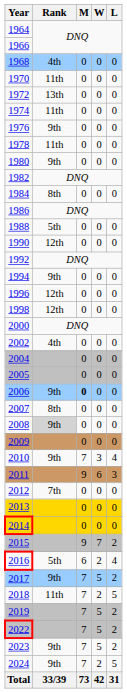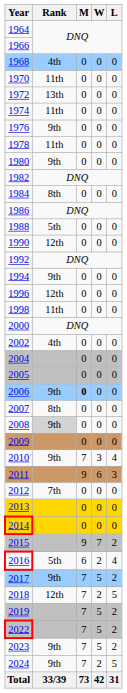1998 | Rank: 12th -> 11th
2018 | Rank: 11th -> 12th
